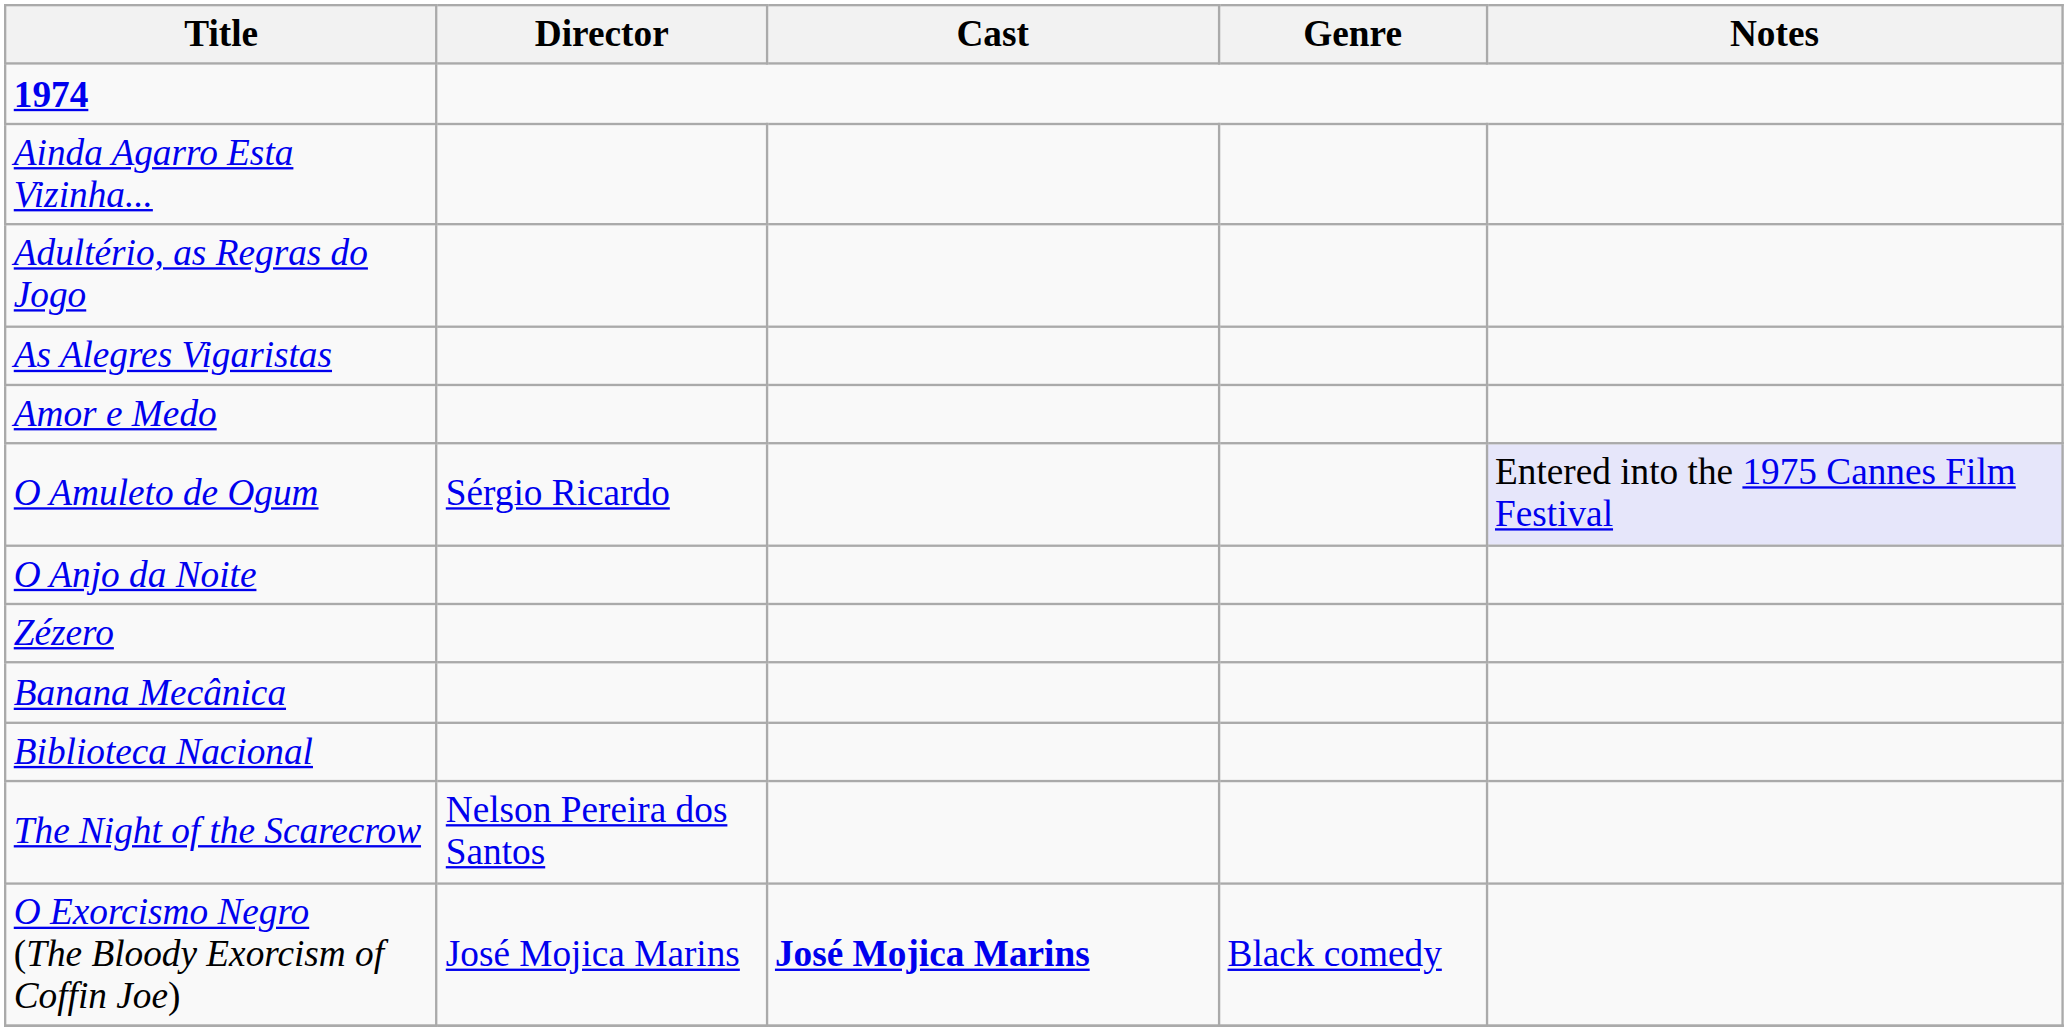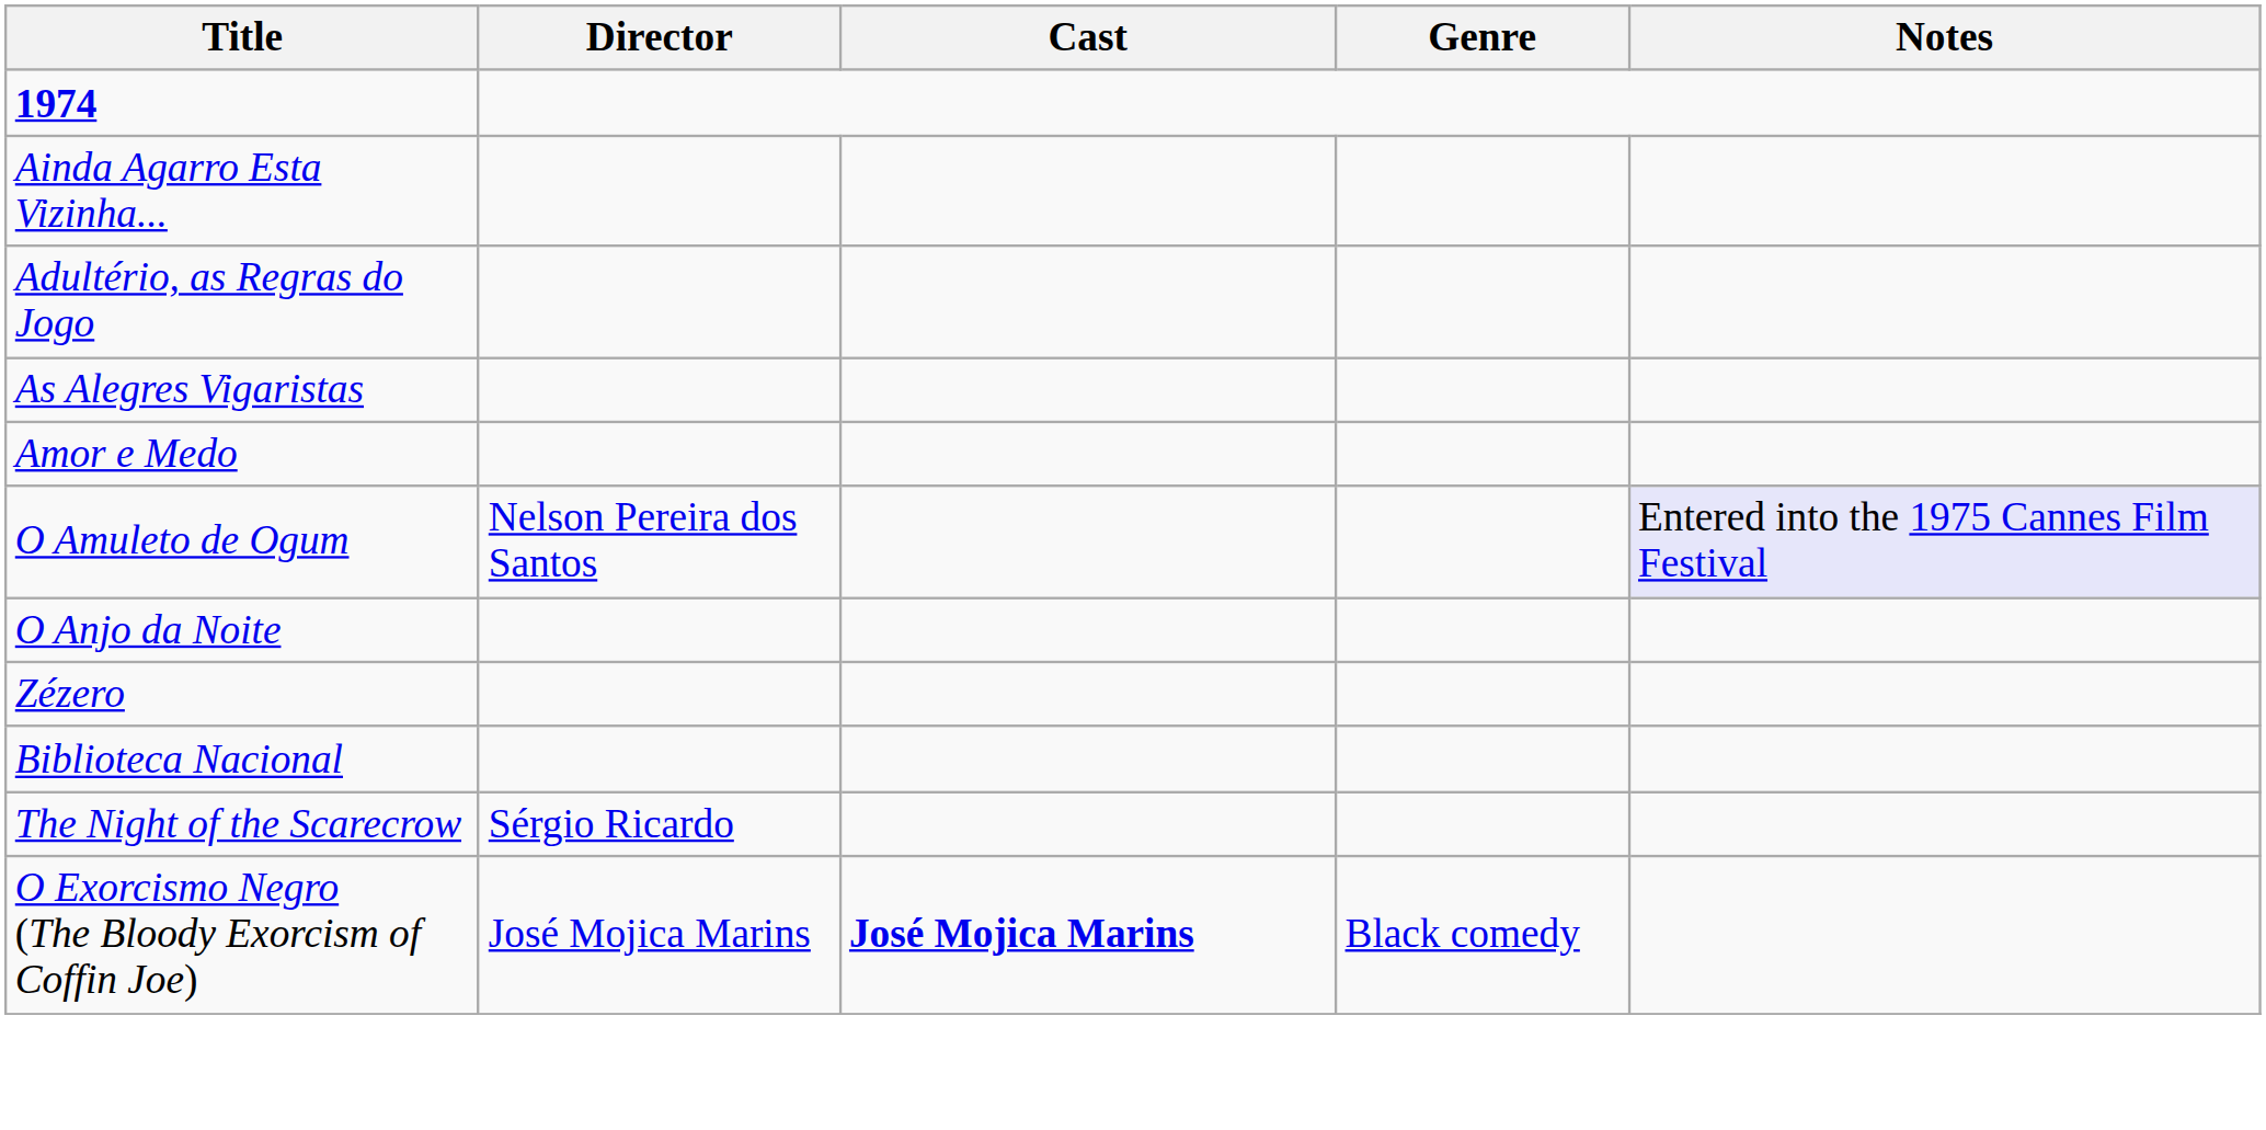O Amuleto de Ogum | Director: Sérgio Ricardo -> Nelson Pereira dos Santos
- row: Banana Mecânica
The Night of the Scarecrow | Director: Nelson Pereira dos Santos -> Sérgio Ricardo
